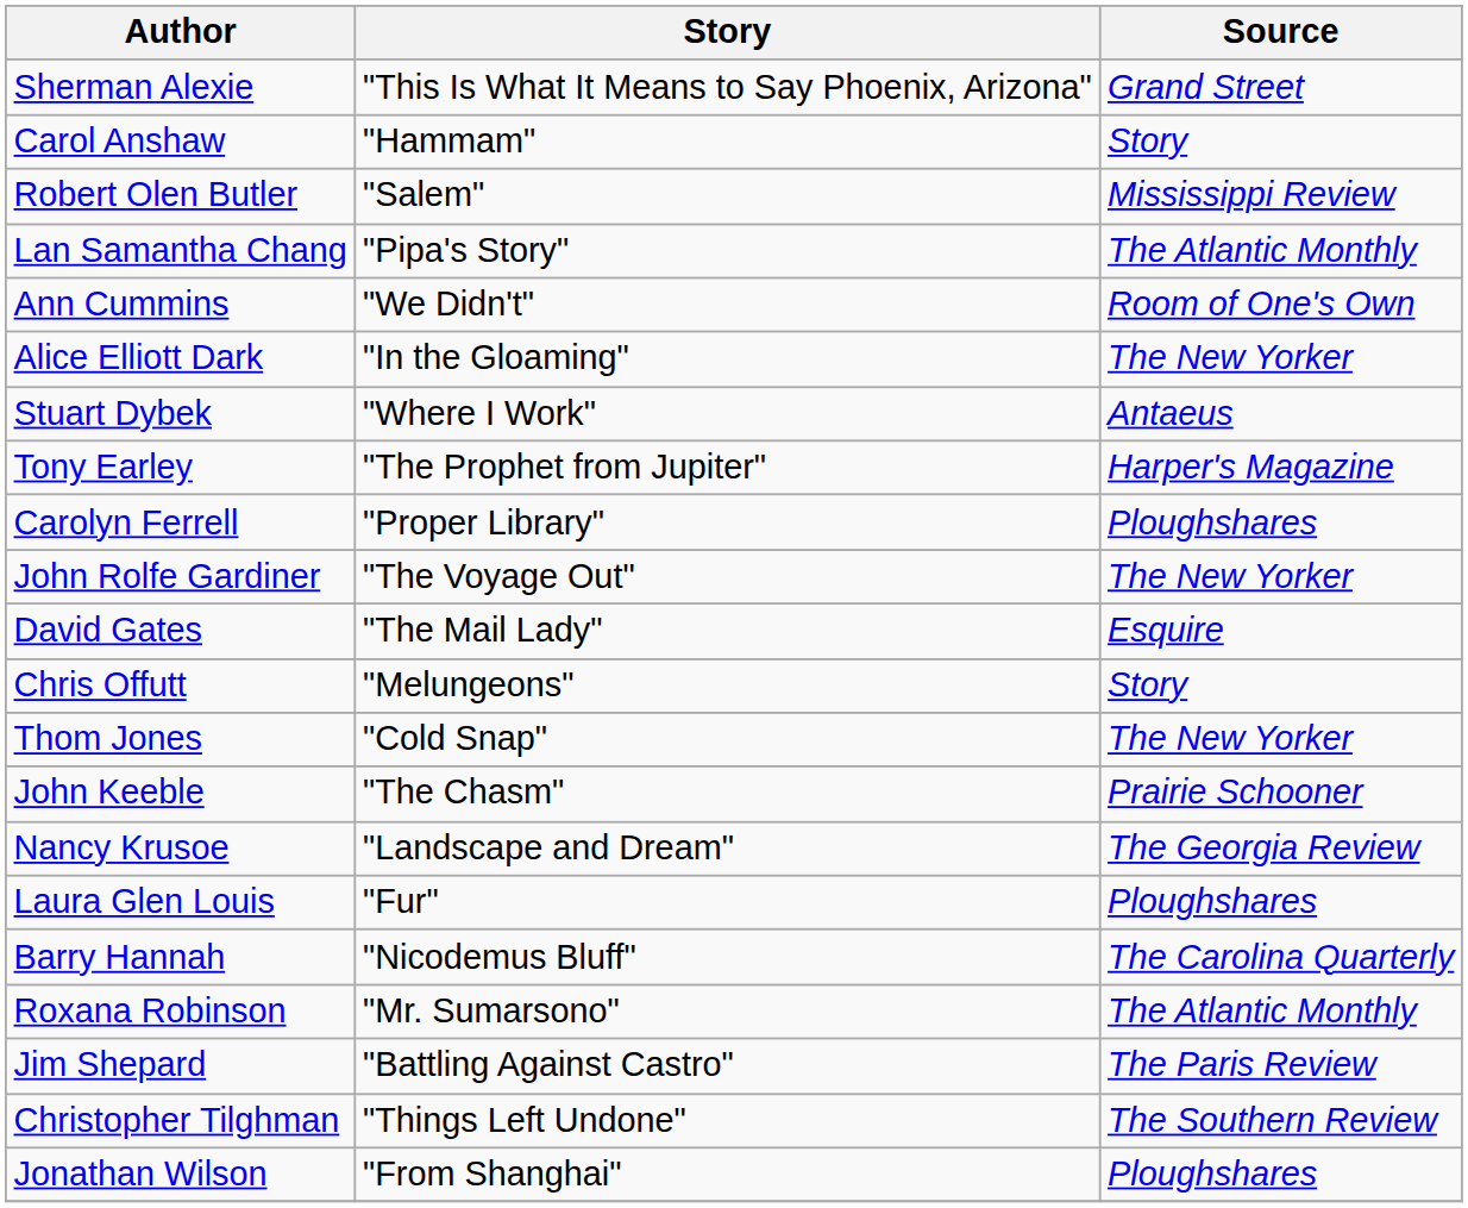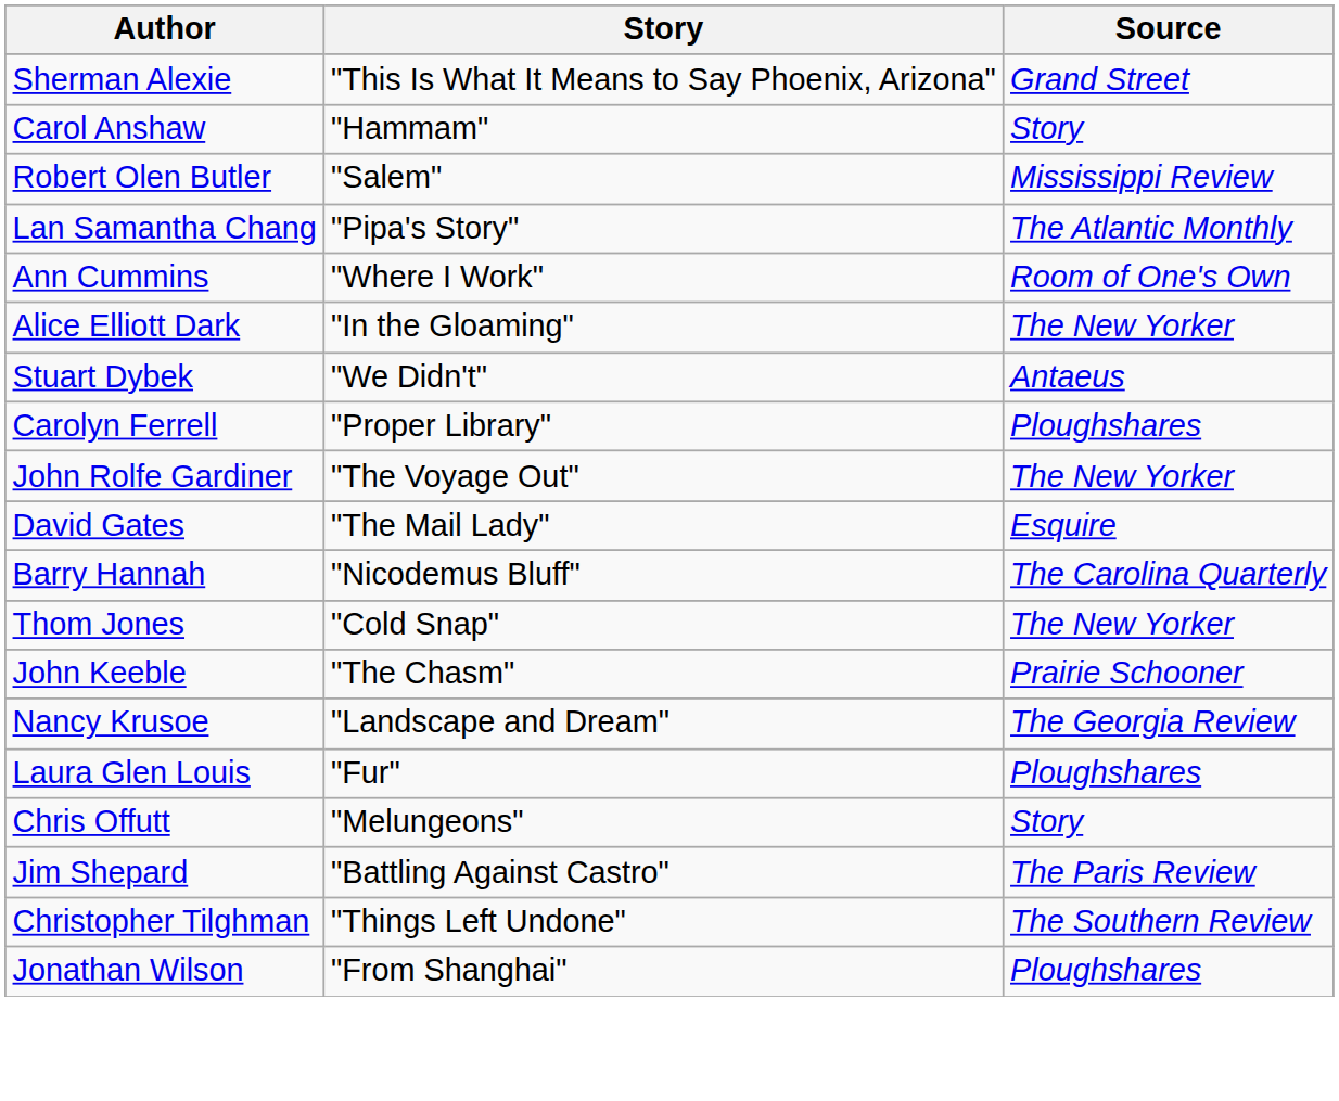Ann Cummins | Story: "We Didn't" -> "Where I Work"
Stuart Dybek | Story: "Where I Work" -> "We Didn't"
- row: Tony Earley | "The Prophet from Jupiter" | Harper's Magazine
rows swapped: Barry Hannah <-> Chris Offutt
- row: Roxana Robinson | "Mr. Sumarsono" | The Atlantic Monthly
